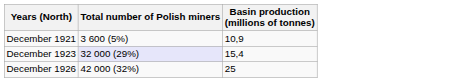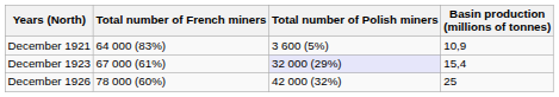+ column: Total number of French miners | 64 000 (83%) | 67 000 (61%) | 78 000 (60%)
